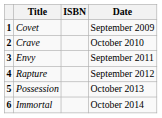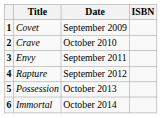columns swapped: Date <-> ISBN
